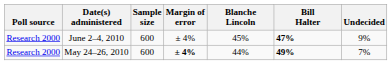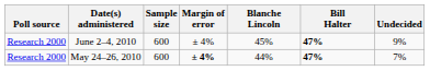May 24–26, 2010 | Bill Halter: 49% -> 47%
